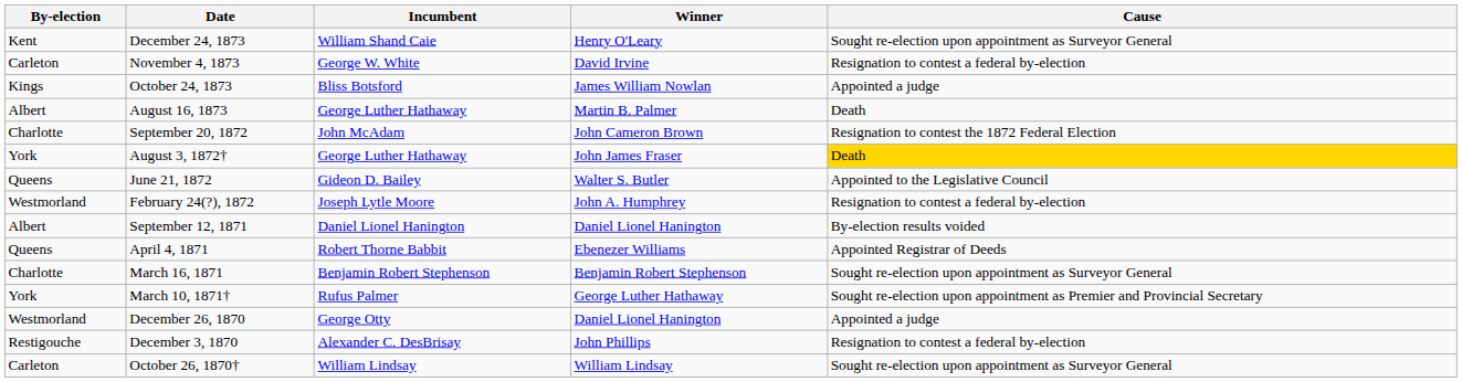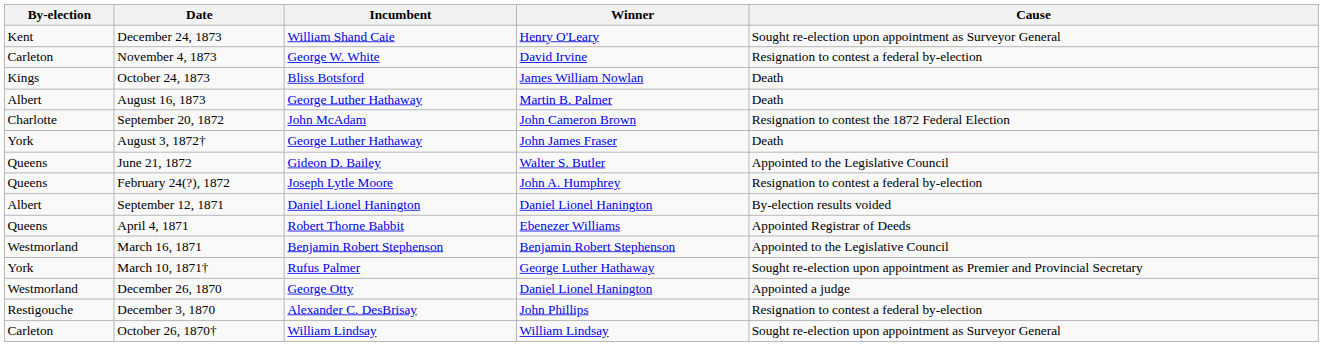October 24, 1873 | Cause: Appointed a judge -> Death
August 3, 1872† | Cause: gold background -> no background
February 24(?), 1872 | By-election: Westmorland -> Queens
March 16, 1871 | By-election: Charlotte -> Westmorland
March 16, 1871 | Cause: Sought re-election upon appointment as Surveyor General -> Appointed to the Legislative Council
